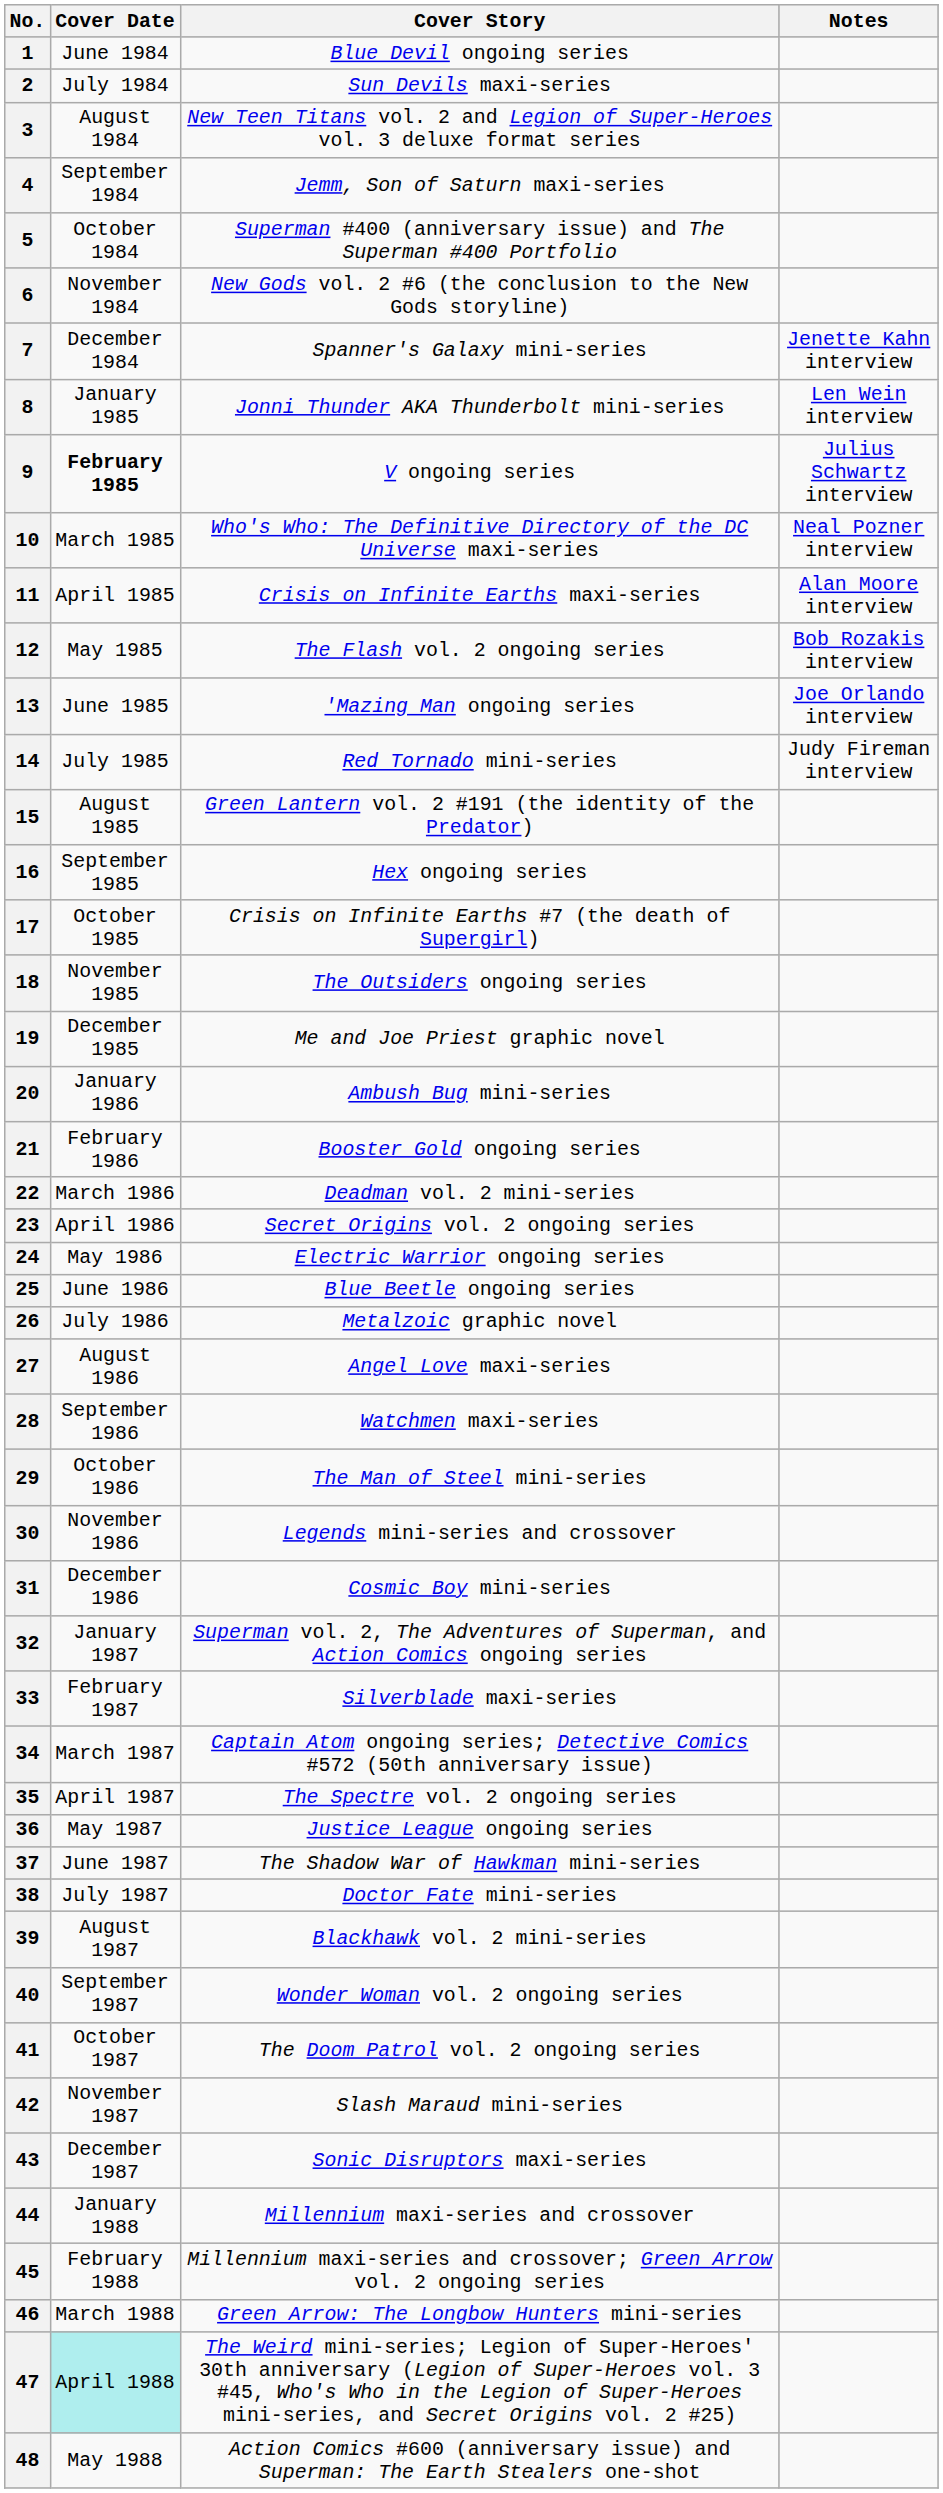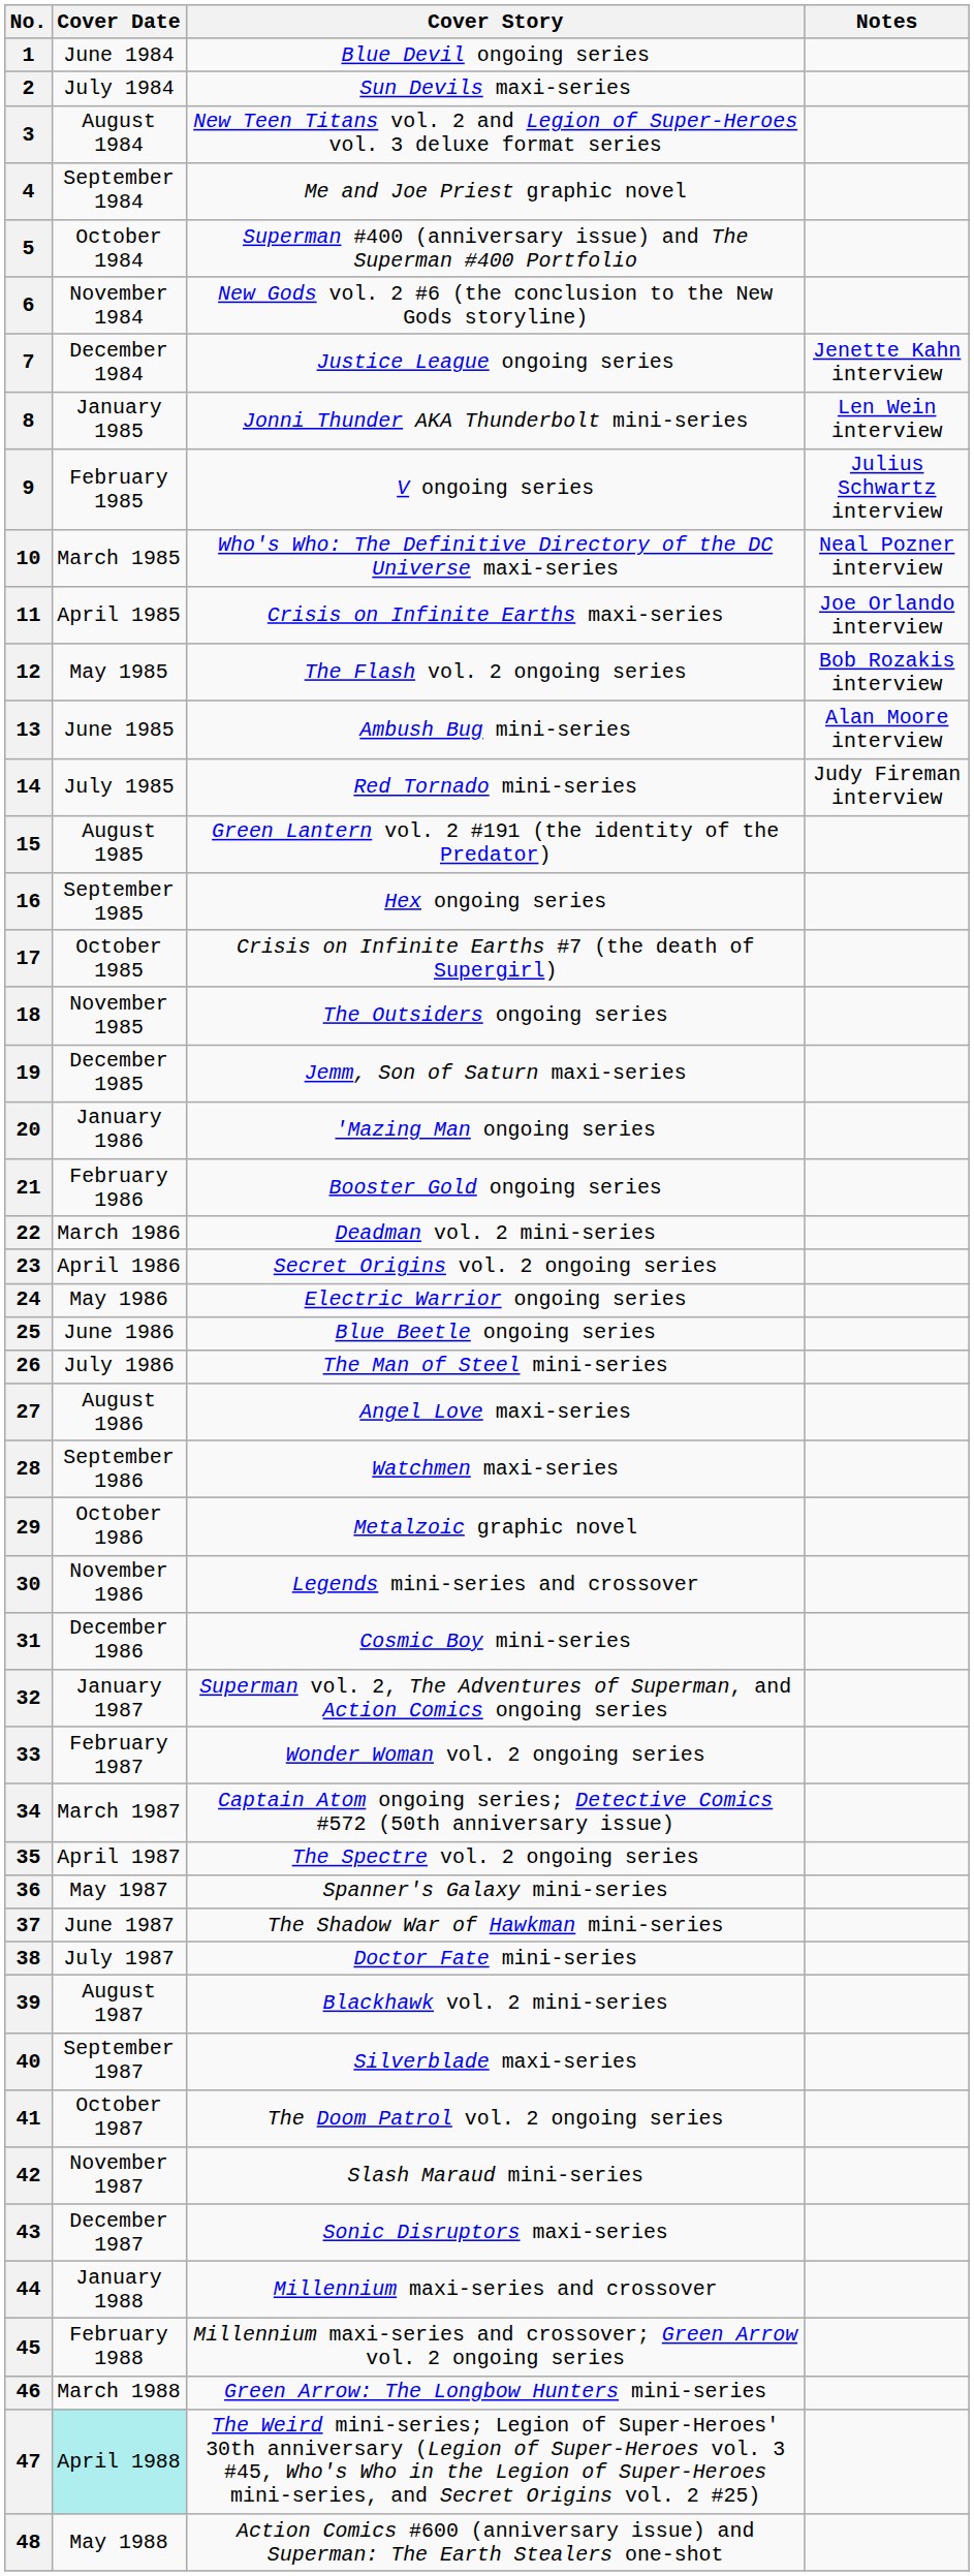4 | Cover Story: Jemm, Son of Saturn maxi-series -> Me and Joe Priest graphic novel
7 | Cover Story: Spanner's Galaxy mini-series -> Justice League ongoing series
9 | Cover Date: bold -> normal
11 | Notes: Alan Moore interview -> Joe Orlando interview
13 | Cover Story: 'Mazing Man ongoing series -> Ambush Bug mini-series
13 | Notes: Joe Orlando interview -> Alan Moore interview
19 | Cover Story: Me and Joe Priest graphic novel -> Jemm, Son of Saturn maxi-series
20 | Cover Story: Ambush Bug mini-series -> 'Mazing Man ongoing series
26 | Cover Story: Metalzoic graphic novel -> The Man of Steel mini-series
29 | Cover Story: The Man of Steel mini-series -> Metalzoic graphic novel
33 | Cover Story: Silverblade maxi-series -> Wonder Woman vol. 2 ongoing series
36 | Cover Story: Justice League ongoing series -> Spanner's Galaxy mini-series
40 | Cover Story: Wonder Woman vol. 2 ongoing series -> Silverblade maxi-series
